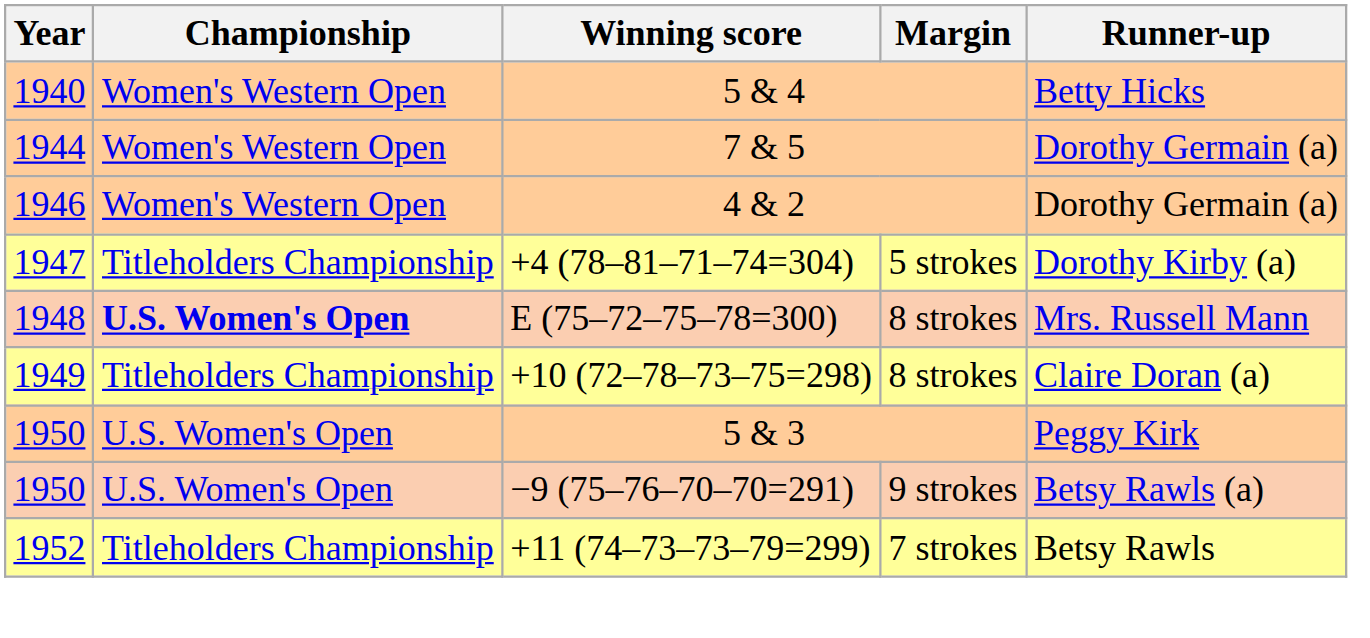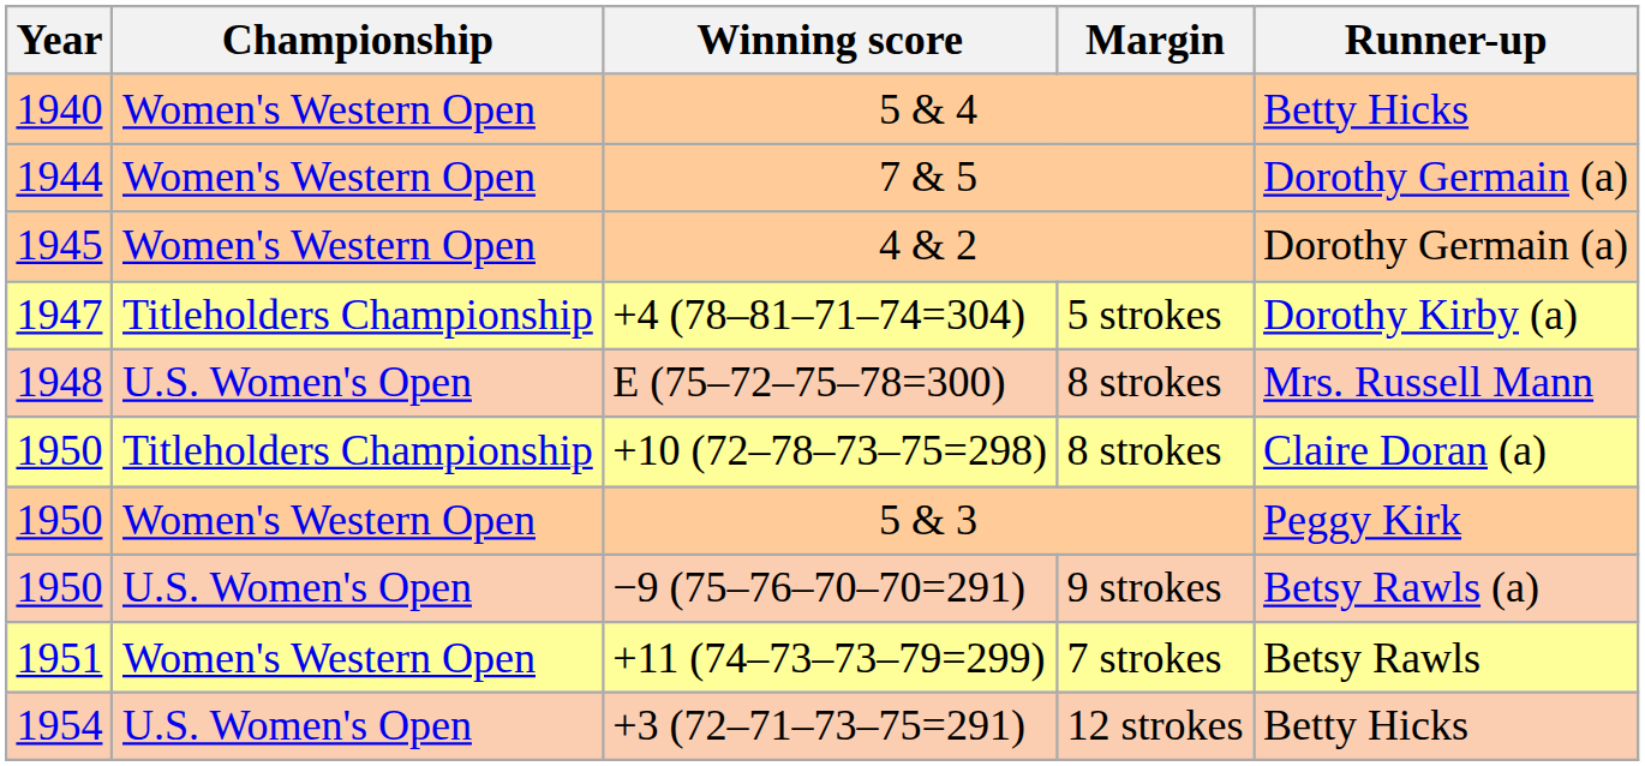4 & 2 | Year: 1946 -> 1945
E (75–72–75–78=300) / 8 strokes | Championship: bold -> normal
+10 (72–78–73–75=298) / 8 strokes | Year: 1949 -> 1950
5 & 3 | Championship: U.S. Women's Open -> Women's Western Open
7 strokes | Year: 1952 -> 1951
7 strokes | Championship: Titleholders Championship -> Women's Western Open
+ row: 1954 | U.S. Women's Open | +3 (72–71–73–75=291) | 12 strokes | Betty Hicks
